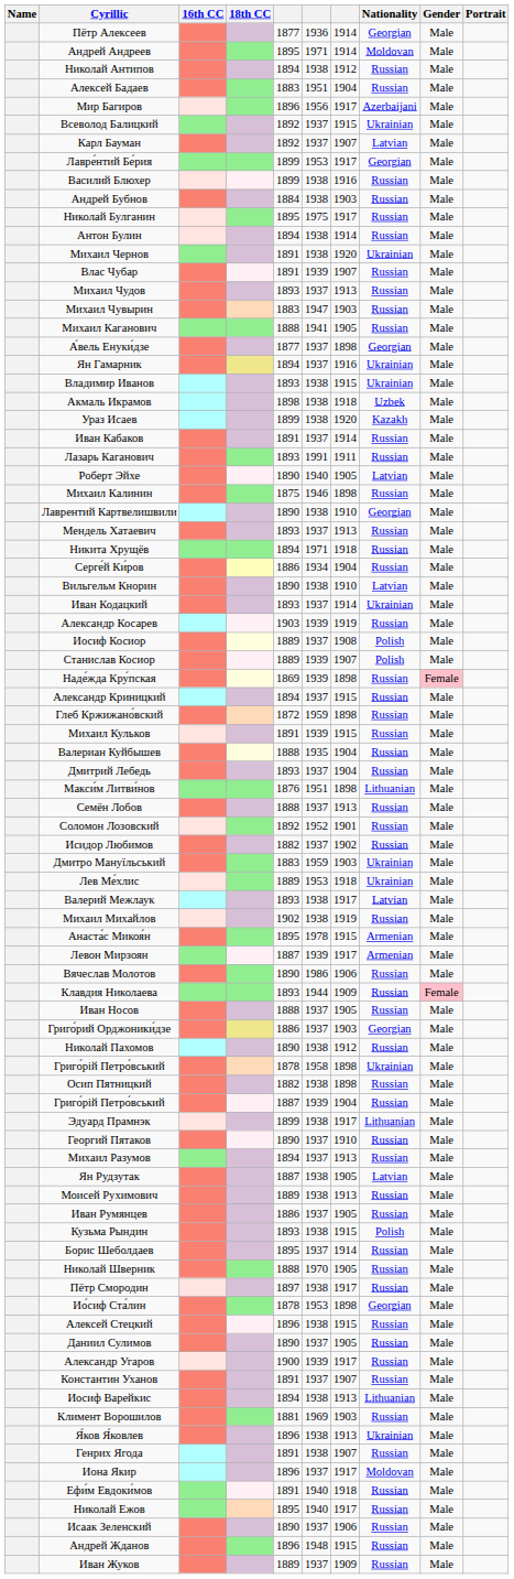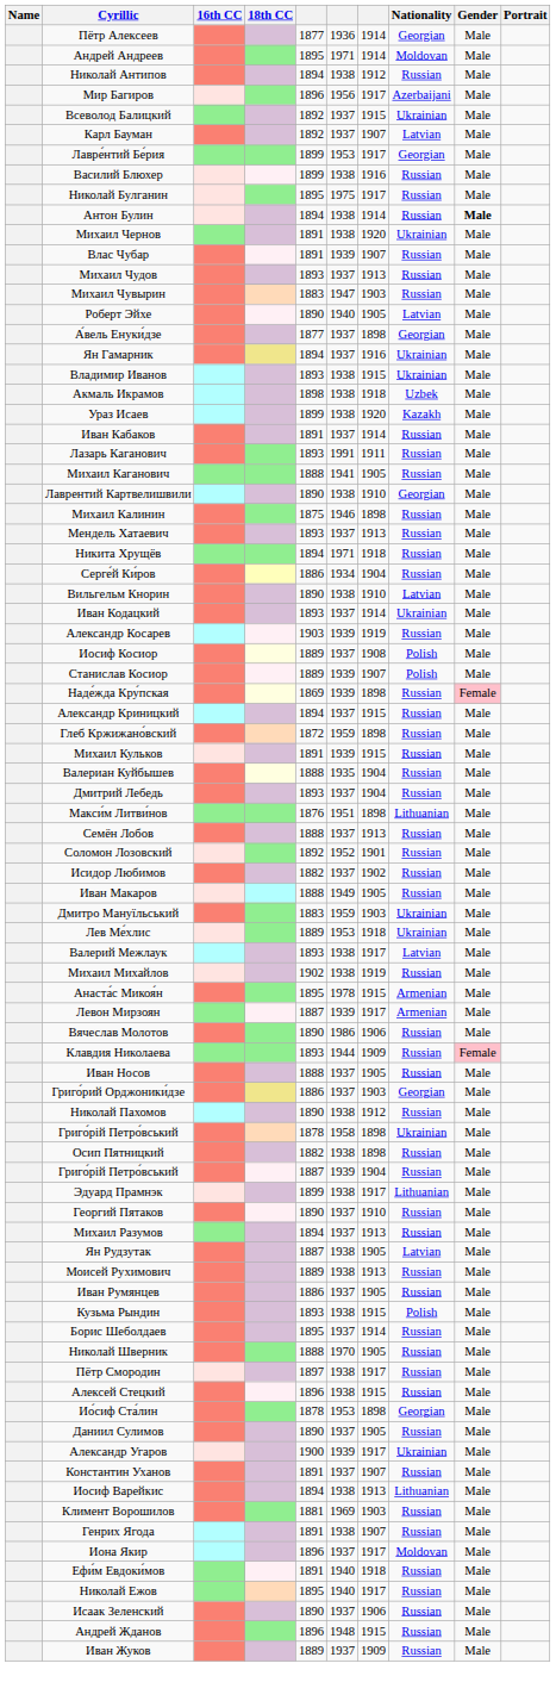- row: Алексей Бадаев | 1883 | 1951 | 1904 | Russian | Male
- row: Андрей Бубнов | 1884 | 1938 | 1903 | Russian | Male
Антон Булин | Gender: normal -> bold
rows swapped: Роберт Эйхе <-> Михаил Каганович
rows swapped: Михаил Калинин <-> Лаврентий Картвелишвили
+ row: Иван Макаров | 1888 | 1949 | 1905 | Russian | Male
rows swapped: Ио́сиф Ста́лин <-> Алексей Стецкий
Александр Угаров | Nationality: Russian -> Ukrainian
- row: Я́ков Я́ковлев | 1896 | 1938 | 1913 | Ukrainian | Male
